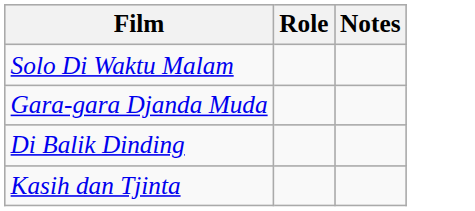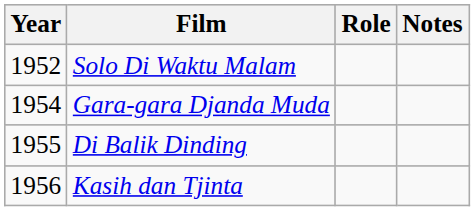+ column: Year | 1952 | 1954 | 1955 | 1956
